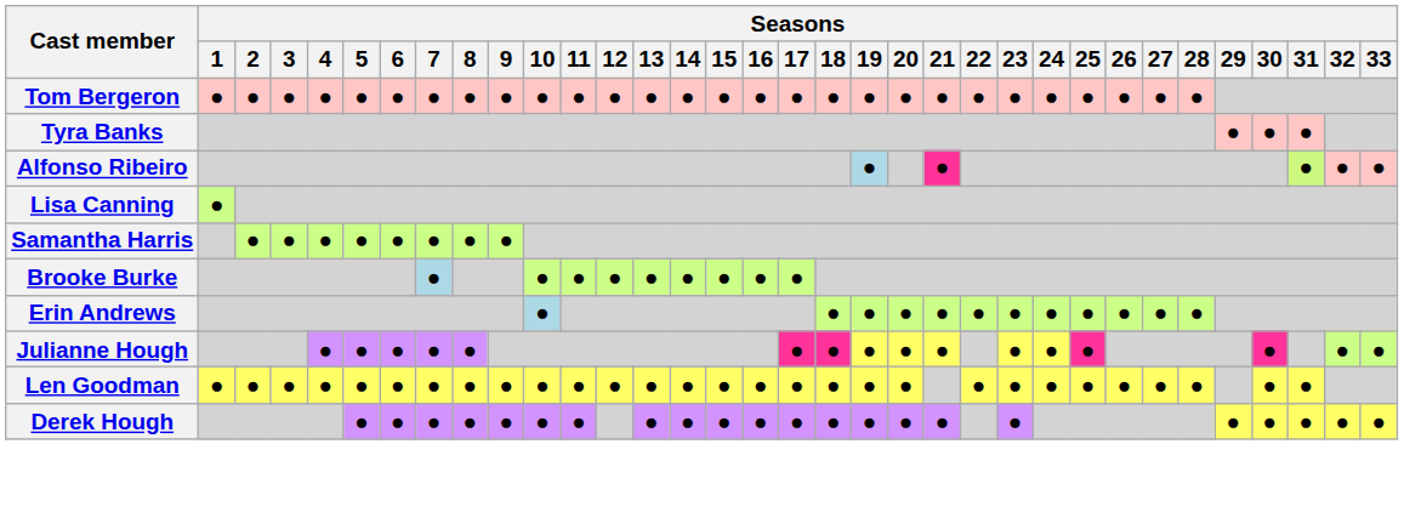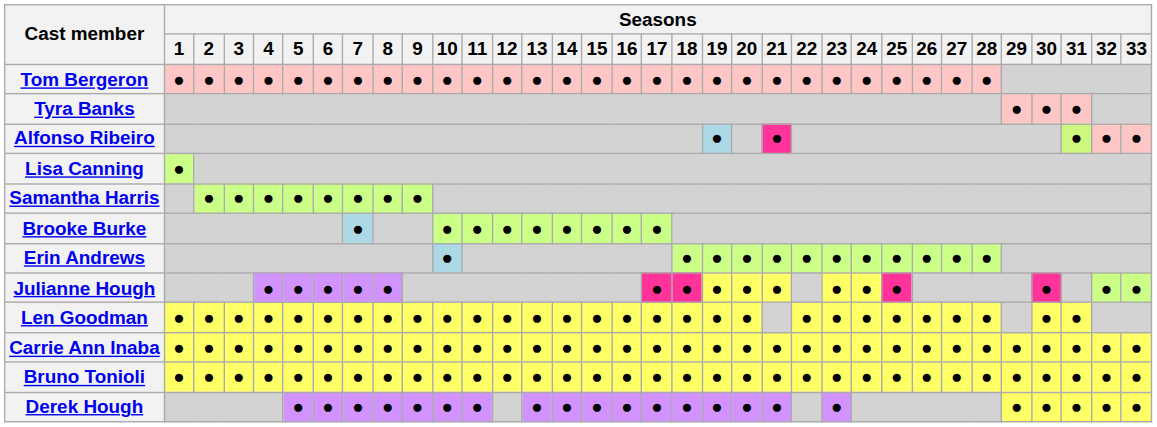+ row: Carrie Ann Inaba | ● | ● | ● | ● | ● | ● | ● | ● | ● | ● | ● | ● | ● | ● | ● | ● | ● | ● | ● | ● | ● | ● | ● | ● | ● | ● | ● | ● | ● | ● | ● | ● | ●
+ row: Bruno Tonioli | ● | ● | ● | ● | ● | ● | ● | ● | ● | ● | ● | ● | ● | ● | ● | ● | ● | ● | ● | ● | ● | ● | ● | ● | ● | ● | ● | ● | ● | ● | ● | ● | ●
